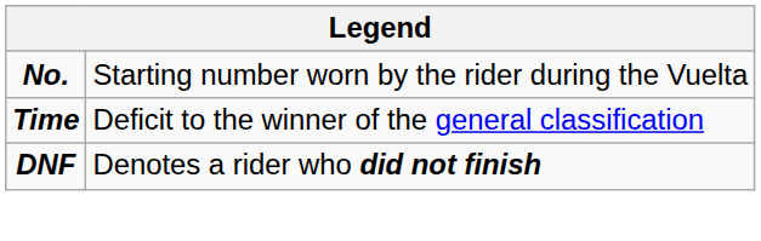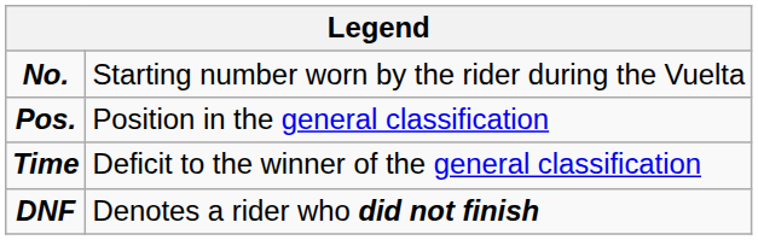+ row: Pos. | Position in the general classification
